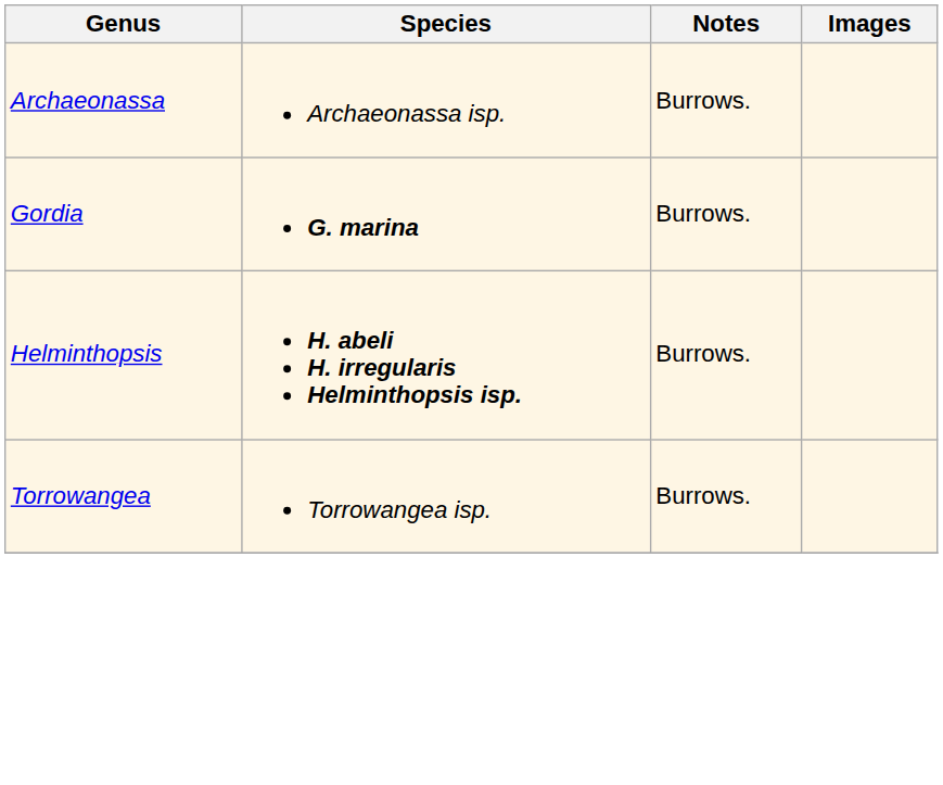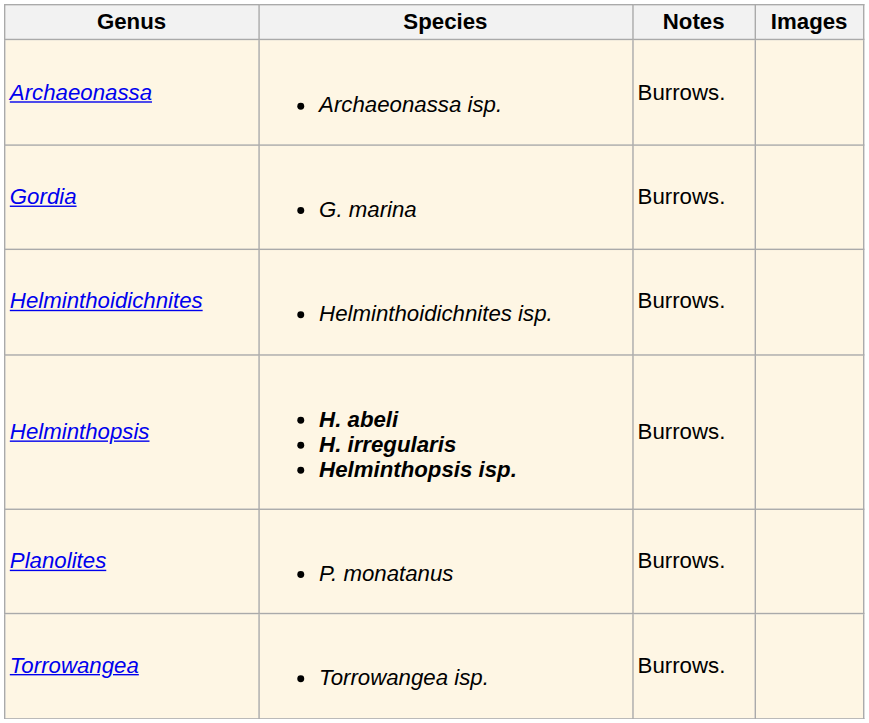Gordia | Species: bold -> normal
+ row: Helminthoidichnites | Helminthoidichnites isp. | Burrows.
+ row: Planolites | P. monatanus | Burrows.
